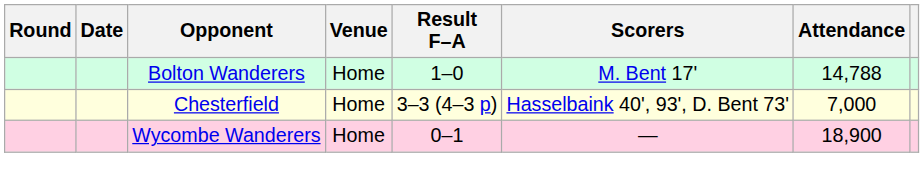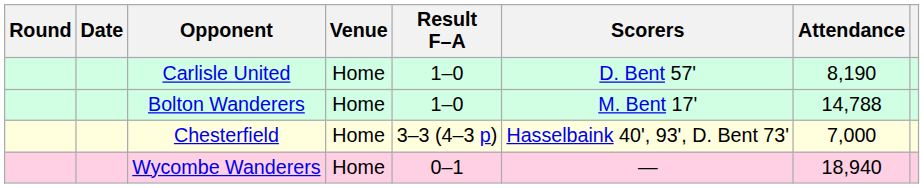+ row: Carlisle United | Home | 1–0 | D. Bent 57' | 8,190
Wycombe Wanderers | Attendance: 18,900 -> 18,940
